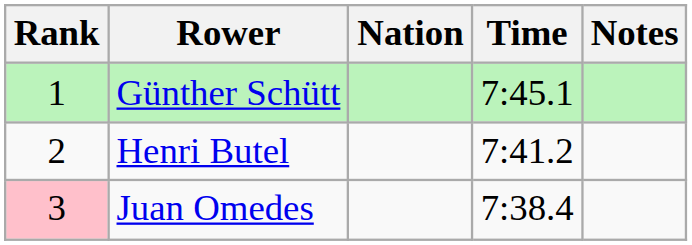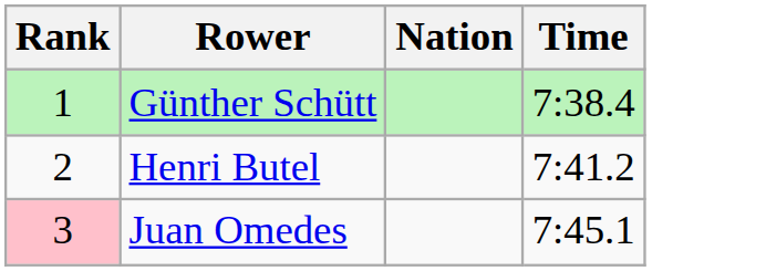- column: Notes
Günther Schütt | Time: 7:45.1 -> 7:38.4
Juan Omedes | Time: 7:38.4 -> 7:45.1
